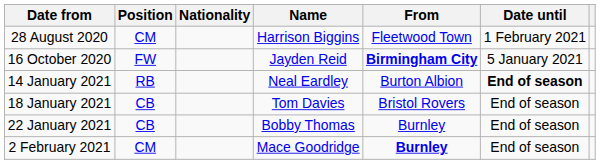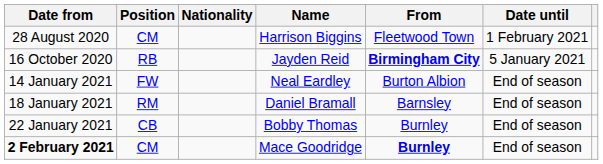Jayden Reid | Position: FW -> RB
Neal Eardley | Position: RB -> FW
Neal Eardley | Date until: bold -> normal
+ row: 18 January 2021 | RM | Daniel Bramall | Barnsley | End of season
- row: 18 January 2021 | CB | Tom Davies | Bristol Rovers | End of season
Mace Goodridge | Date from: normal -> bold
